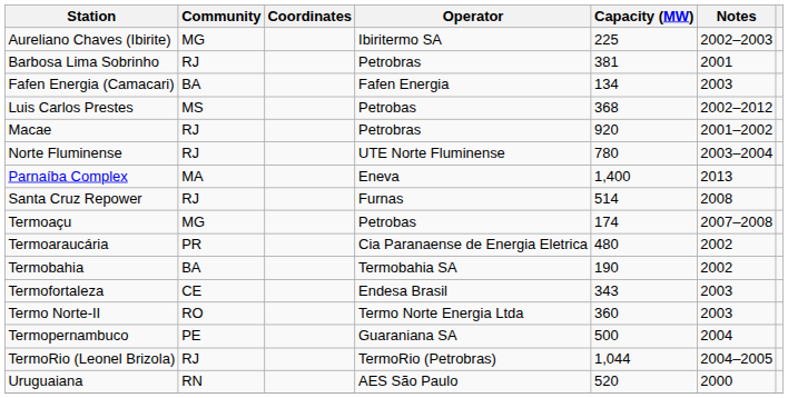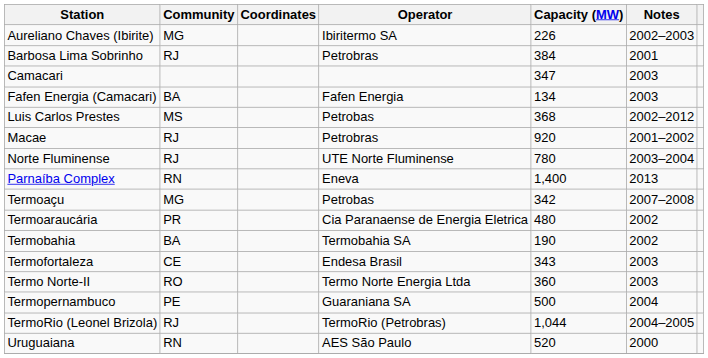Aureliano Chaves (Ibirite) | Capacity (MW): 225 -> 226
Barbosa Lima Sobrinho | Capacity (MW): 381 -> 384
+ row: Camacari | 347 | 2003
Parnaíba Complex | Community: MA -> RN
- row: Santa Cruz Repower | RJ | Furnas | 514 | 2008
Termoaçu | Capacity (MW): 174 -> 342
